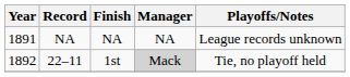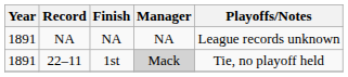22–11 | Year: 1892 -> 1891
